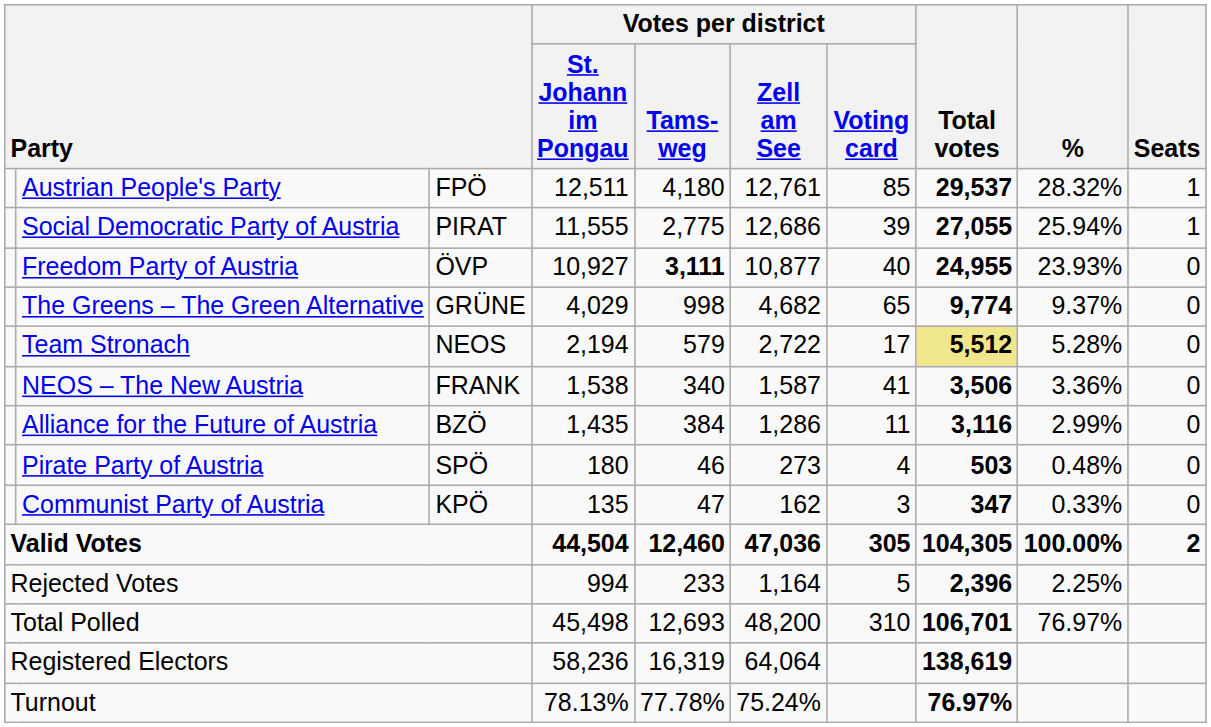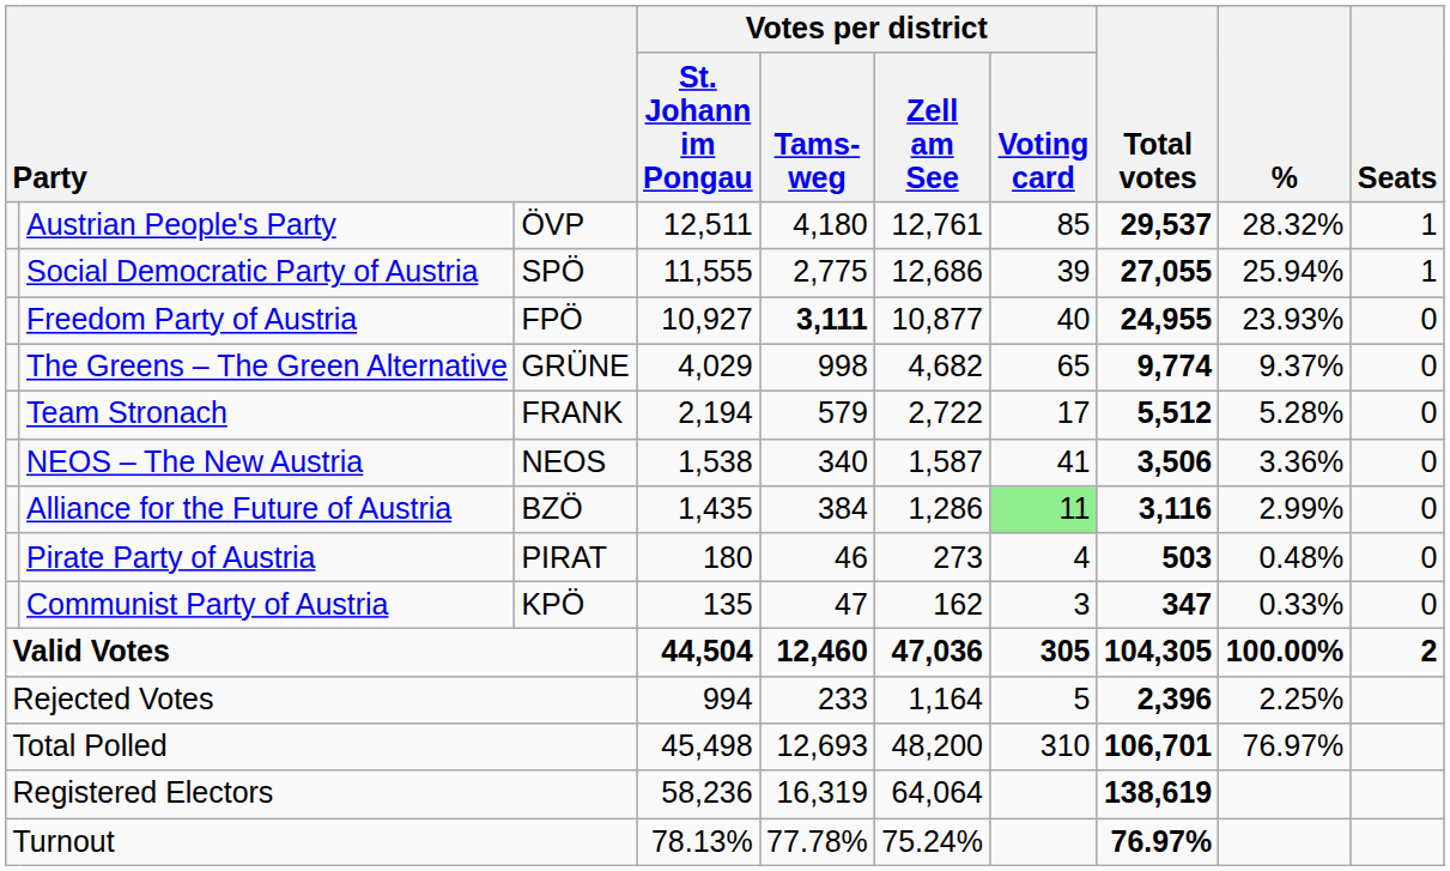Austrian People's Party | column 3: FPÖ -> ÖVP
Social Democratic Party of Austria | column 3: PIRAT -> SPÖ
Freedom Party of Austria | column 3: ÖVP -> FPÖ
Team Stronach | column 3: NEOS -> FRANK
Team Stronach | Total votes: khaki background -> no background
NEOS – The New Austria | column 3: FRANK -> NEOS
Alliance for the Future of Austria | Votes per district / Voting card: no background -> lightgreen background
Pirate Party of Austria | column 3: SPÖ -> PIRAT
